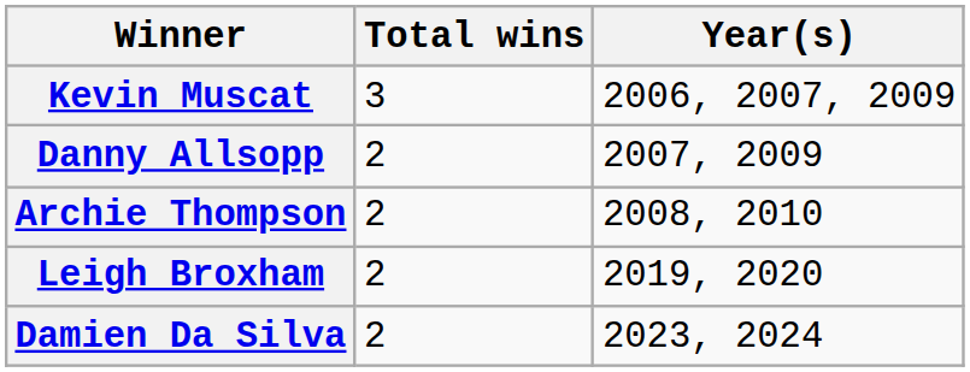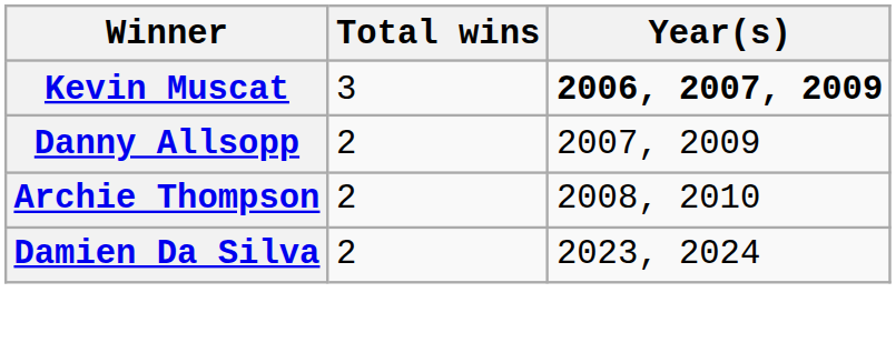Kevin Muscat | Year(s): normal -> bold
- row: Leigh Broxham | 2 | 2019, 2020
